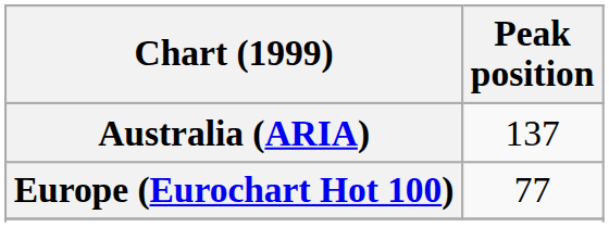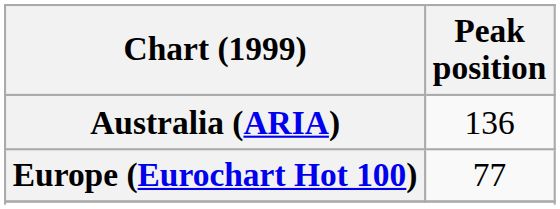Australia (ARIA) | Peak position: 137 -> 136
